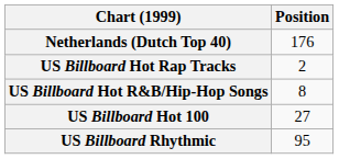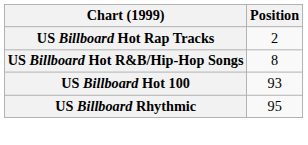- row: Netherlands (Dutch Top 40) | 176
US Billboard Hot 100 | Position: 27 -> 93
